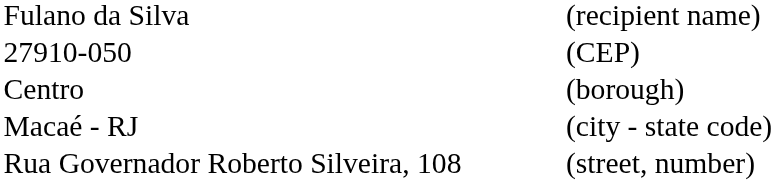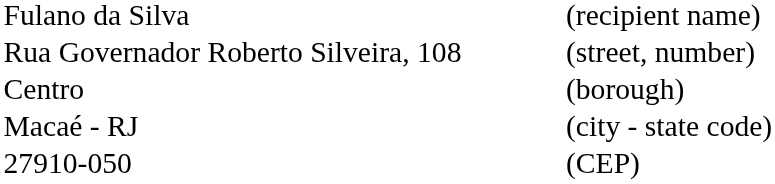rows swapped: Rua Governador Roberto Silveira, 108 <-> 27910-050
